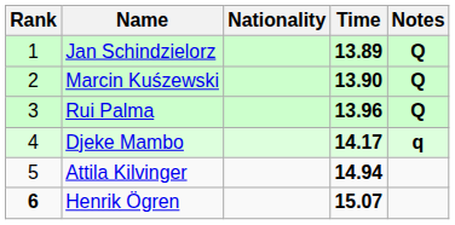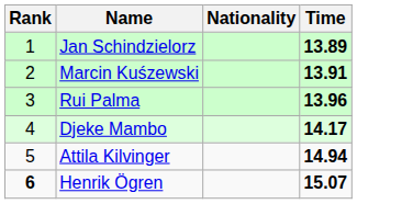- column: Notes | Q | Q | Q | q
Marcin Kuśzewski | Time: 13.90 -> 13.91
